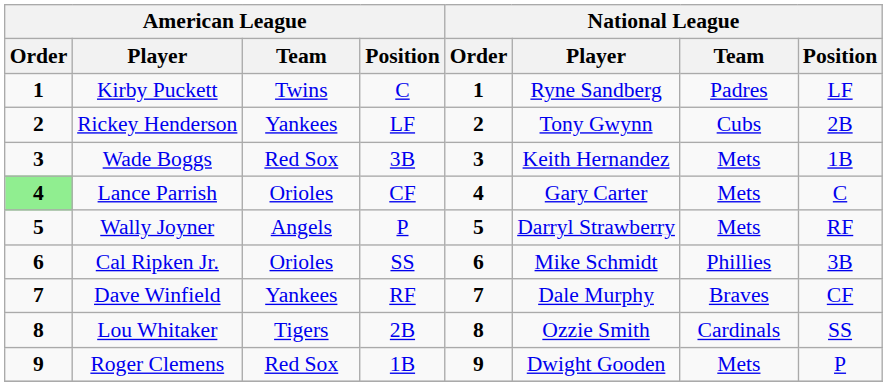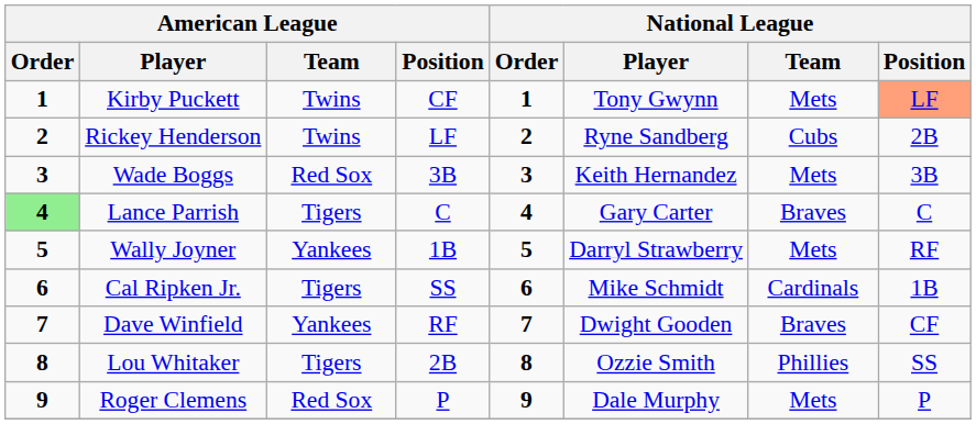Kirby Puckett | American League / Position: C -> CF
Kirby Puckett | National League / Player: Ryne Sandberg -> Tony Gwynn
Kirby Puckett | National League / Team: Padres -> Mets
Kirby Puckett | National League / Position: no background -> lightsalmon background
Rickey Henderson | American League / Team: Yankees -> Twins
Rickey Henderson | National League / Player: Tony Gwynn -> Ryne Sandberg
Wade Boggs | National League / Position: 1B -> 3B
Lance Parrish | American League / Team: Orioles -> Tigers
Lance Parrish | American League / Position: CF -> C
Lance Parrish | National League / Team: Mets -> Braves
Wally Joyner | American League / Team: Angels -> Yankees
Wally Joyner | American League / Position: P -> 1B
Cal Ripken Jr. | American League / Team: Orioles -> Tigers
Cal Ripken Jr. | National League / Team: Phillies -> Cardinals
Cal Ripken Jr. | National League / Position: 3B -> 1B
Dave Winfield | National League / Player: Dale Murphy -> Dwight Gooden
Lou Whitaker | National League / Team: Cardinals -> Phillies
Roger Clemens | American League / Position: 1B -> P
Roger Clemens | National League / Player: Dwight Gooden -> Dale Murphy
